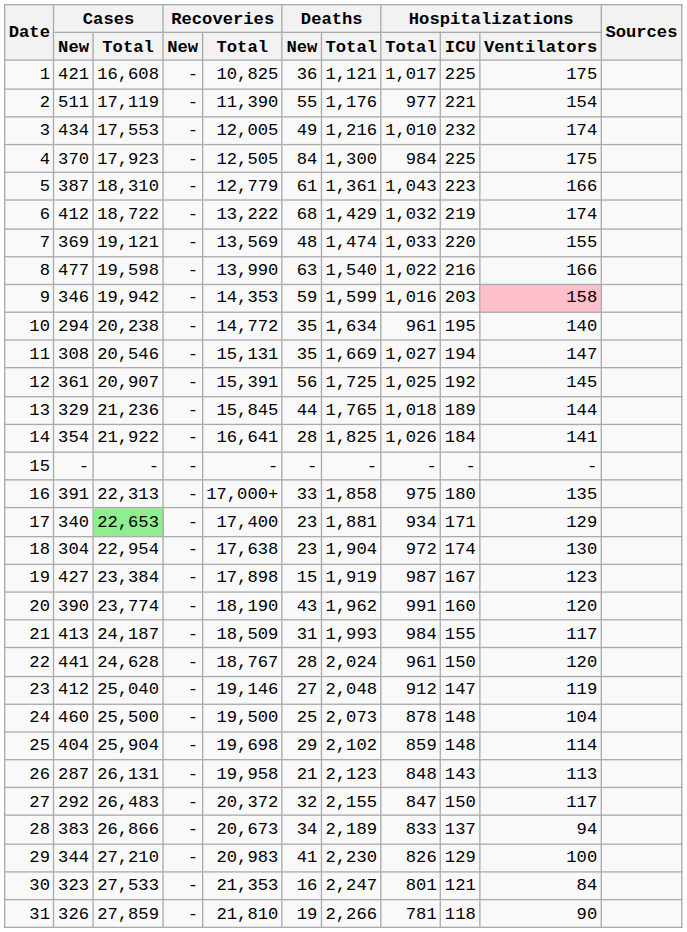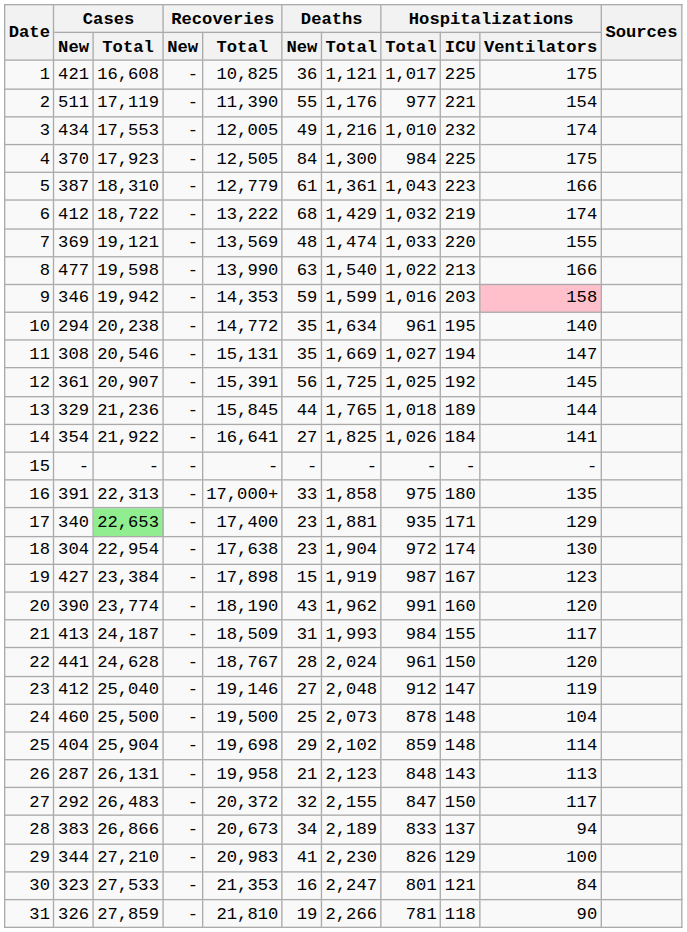8 | Hospitalizations / ICU: 216 -> 213
14 | Deaths / New: 28 -> 27
17 | Hospitalizations / Total: 934 -> 935
